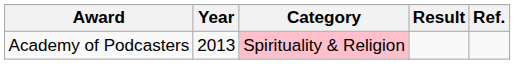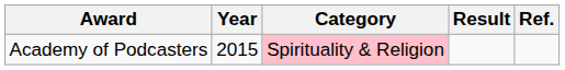Academy of Podcasters | Year: 2013 -> 2015
